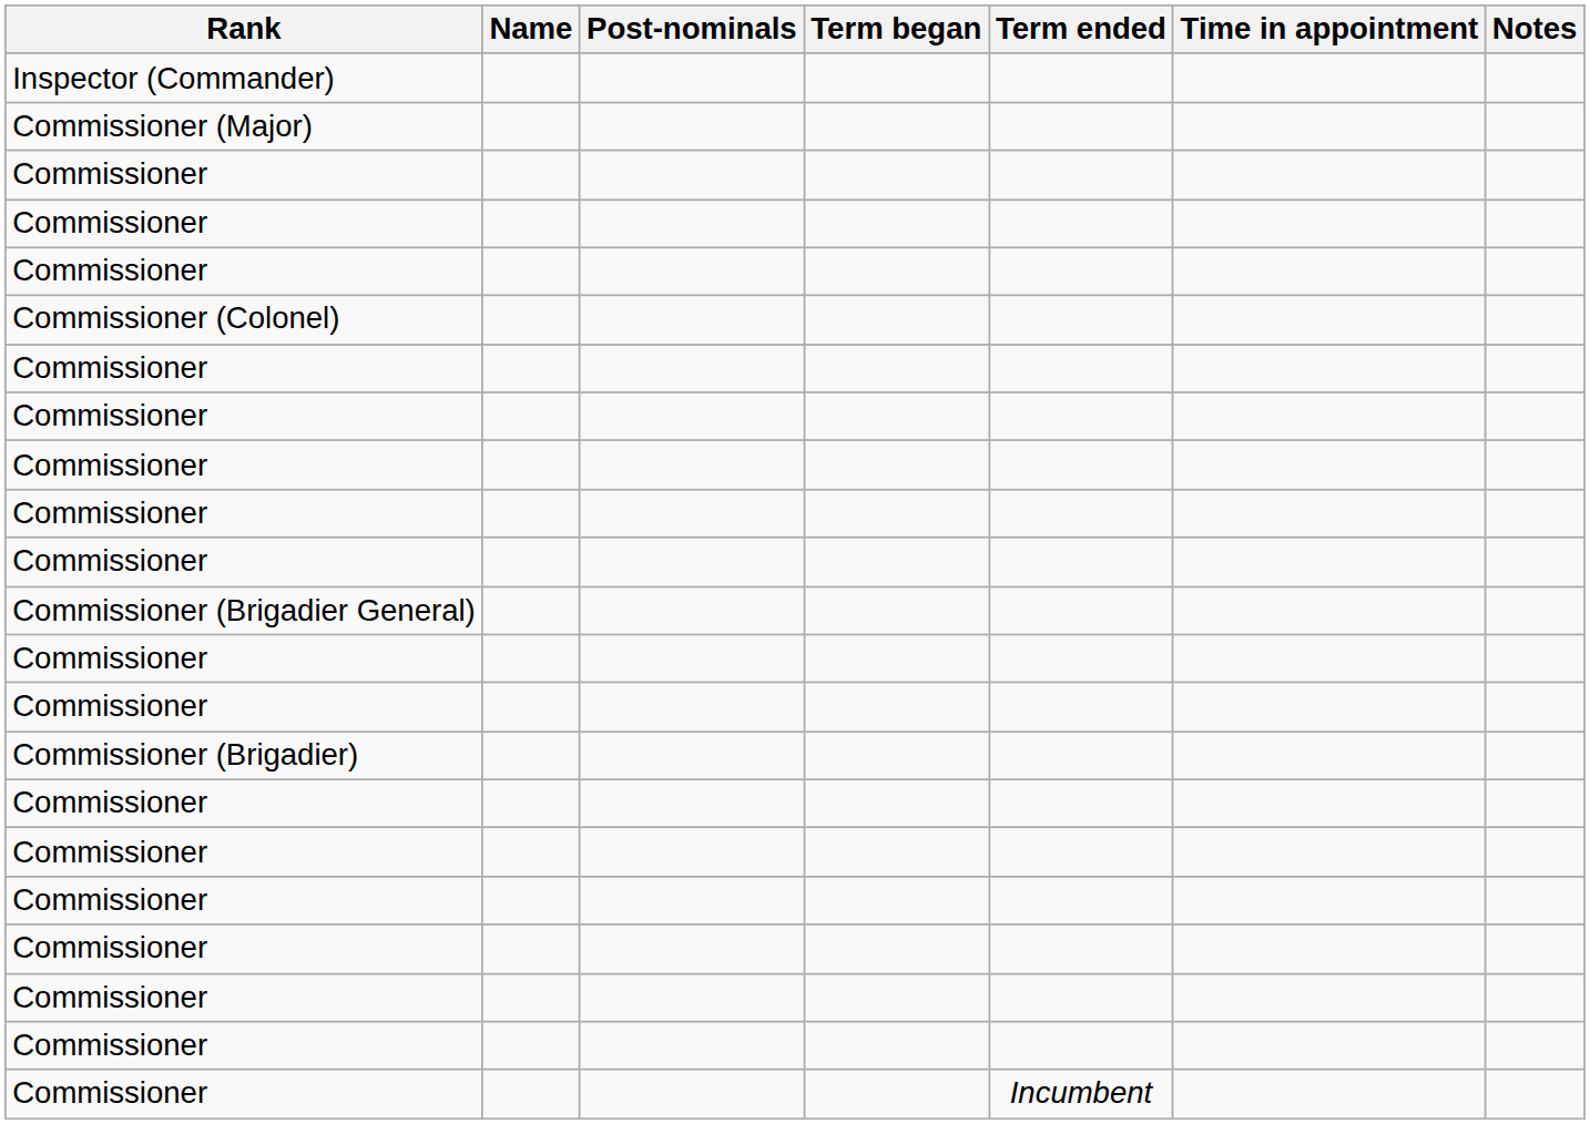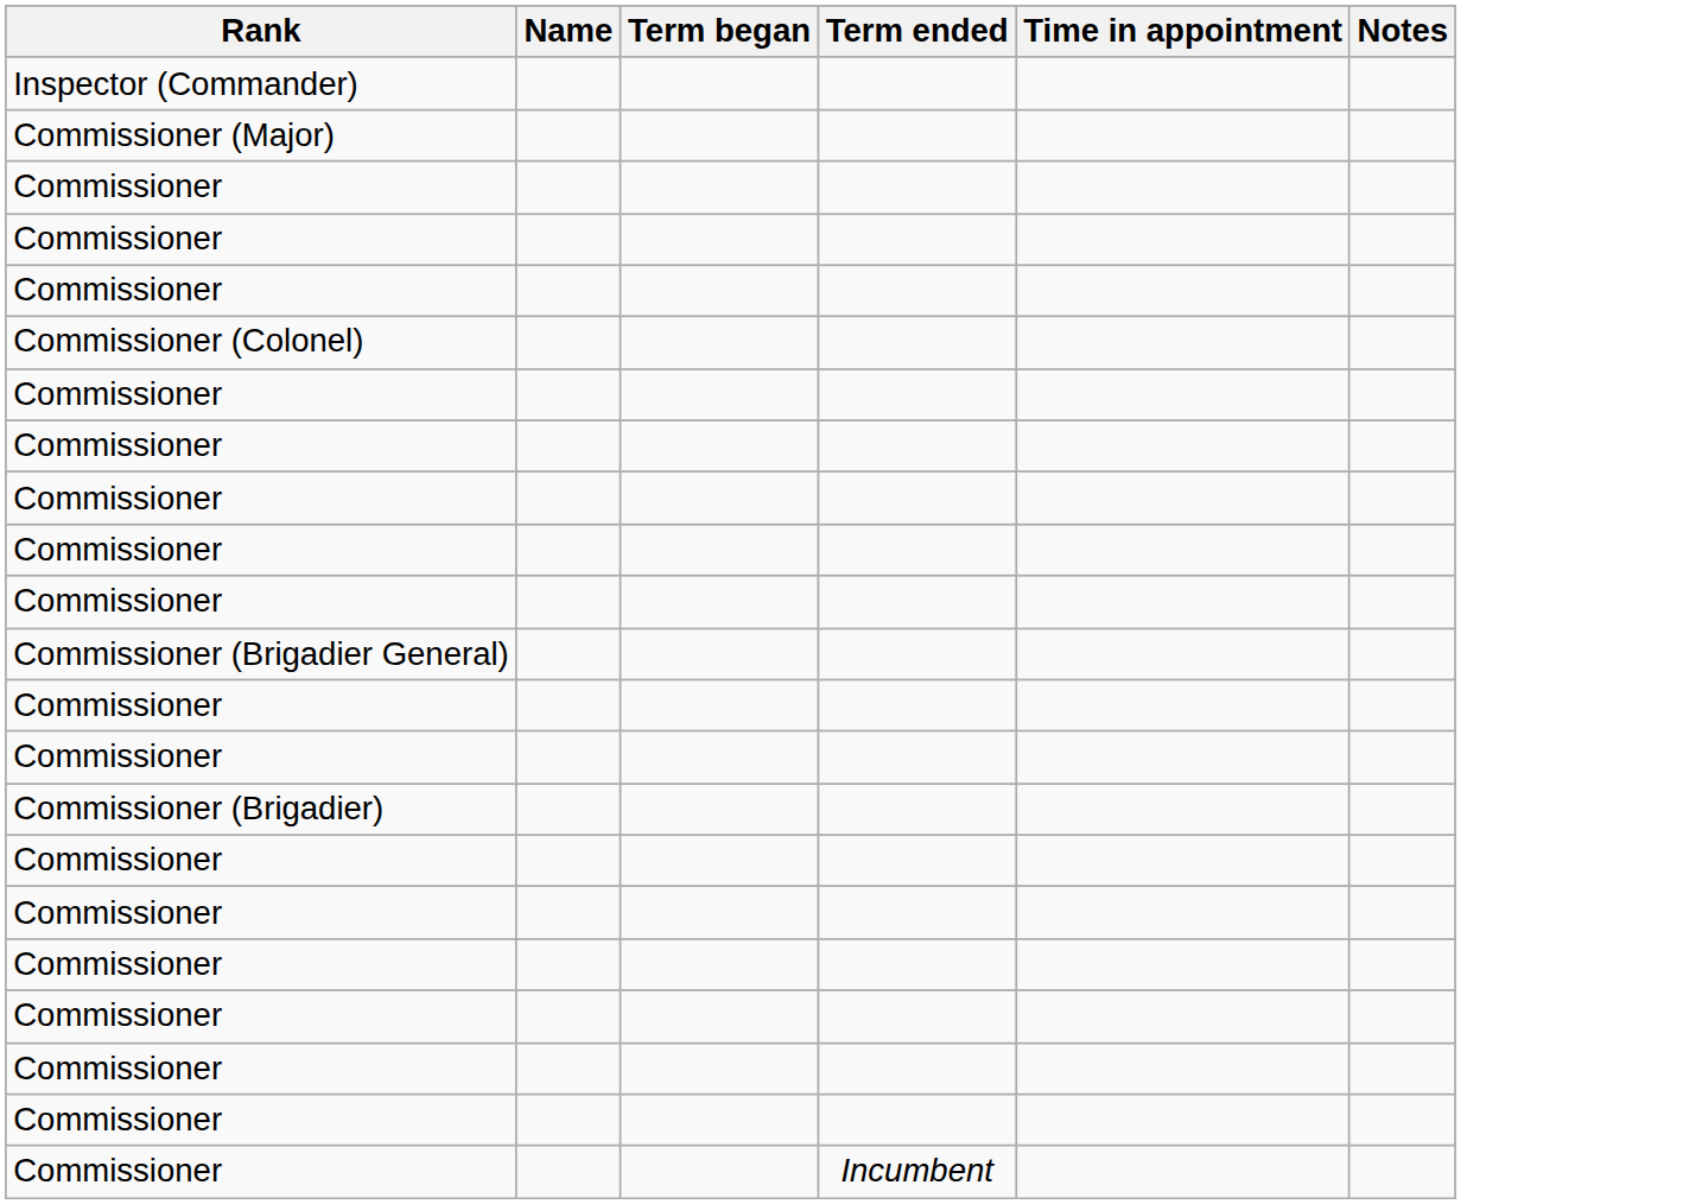- column: Post-nominals
